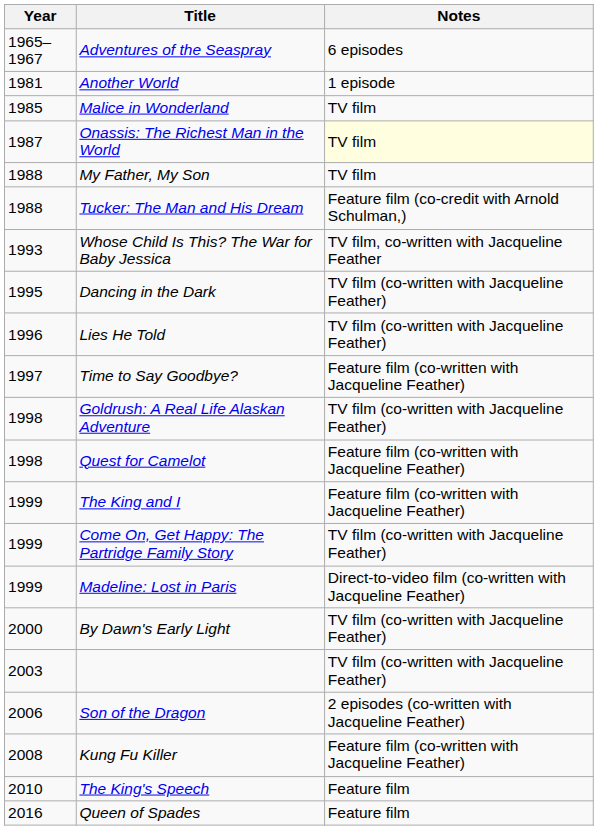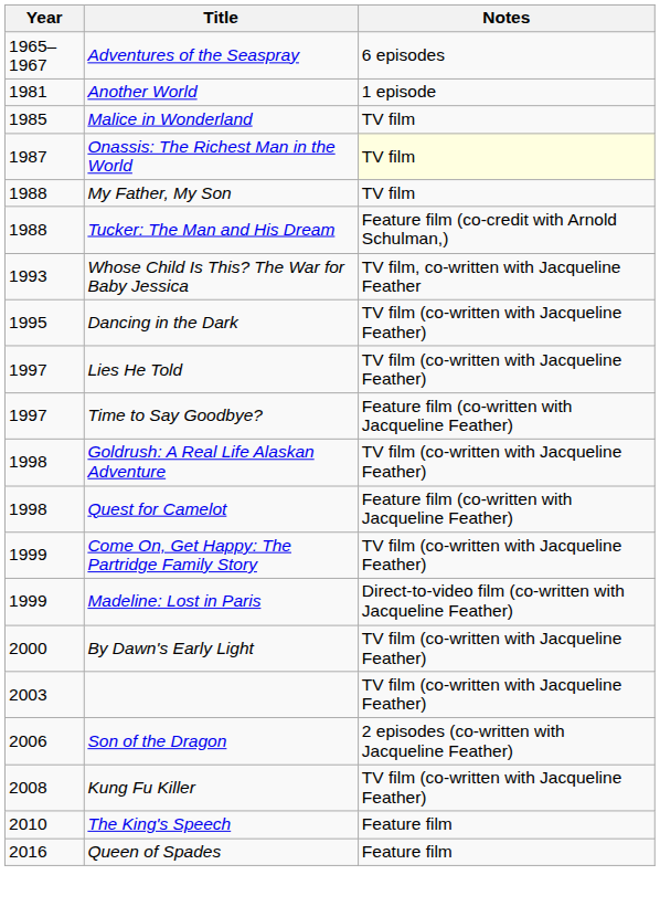Lies He Told | Year: 1996 -> 1997
- row: 1999 | The King and I | Feature film (co-written with Jacqueline Feather)
Kung Fu Killer | Notes: Feature film (co-written with Jacqueline Feather) -> TV film (co-written with Jacqueline Feather)
